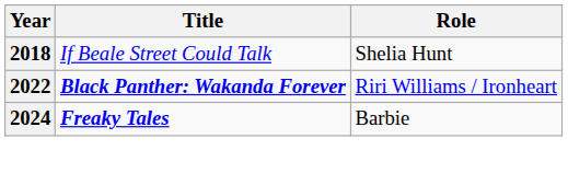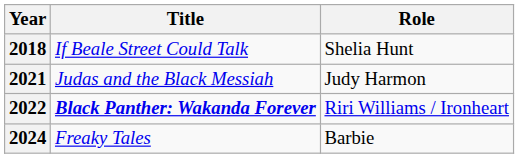+ row: 2021 | Judas and the Black Messiah | Judy Harmon
2024 | Title: bold -> normal
